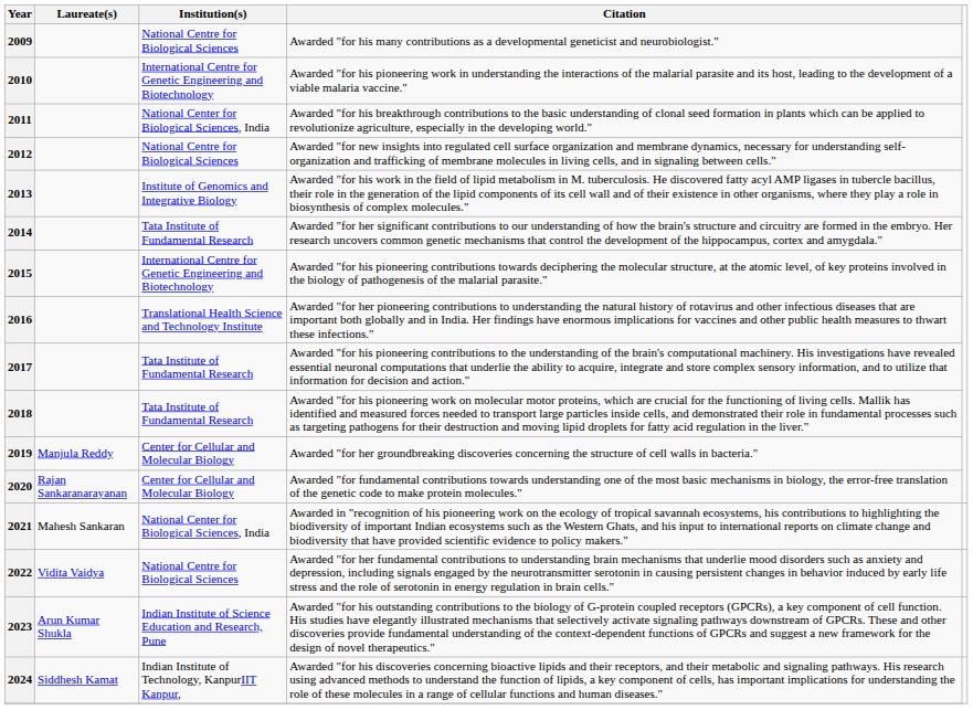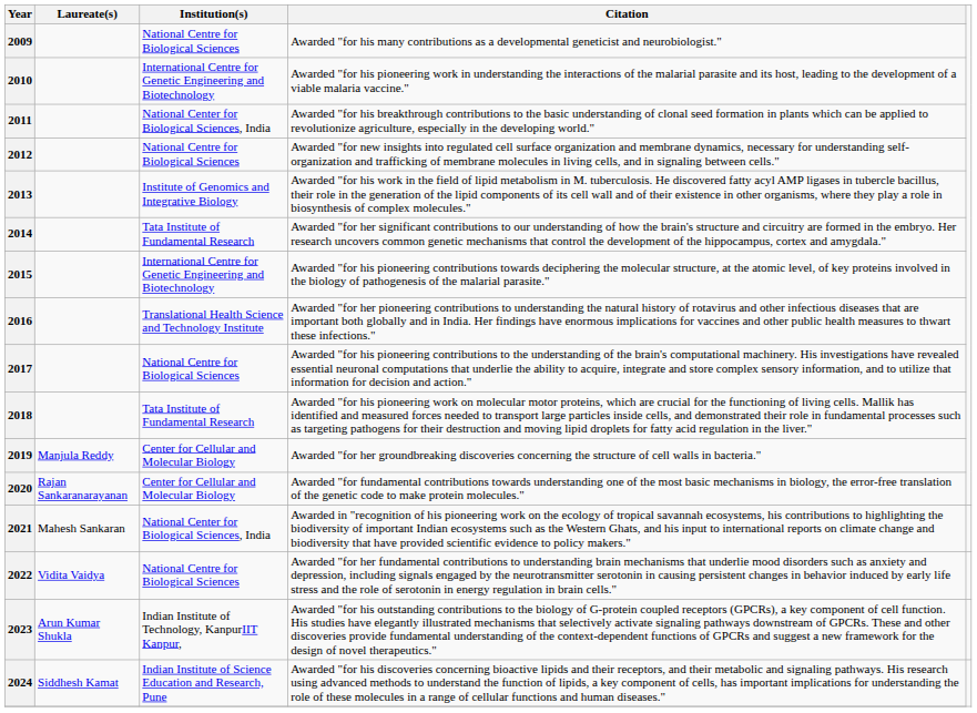2017 | Institution(s): Tata Institute of Fundamental Research -> National Centre for Biological Sciences
2023 | Institution(s): Indian Institute of Science Education and Research, Pune -> Indian Institute of Technology, KanpurIIT Kanpur,
2024 | Institution(s): Indian Institute of Technology, KanpurIIT Kanpur, -> Indian Institute of Science Education and Research, Pune
